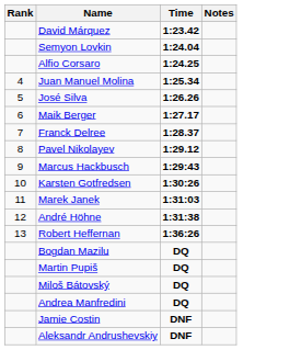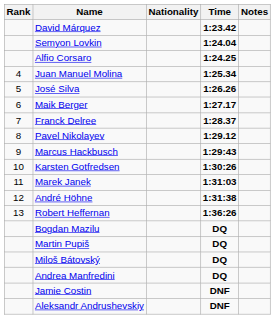+ column: Nationality
